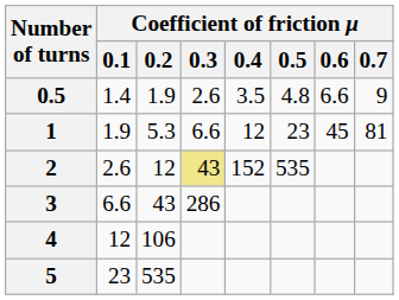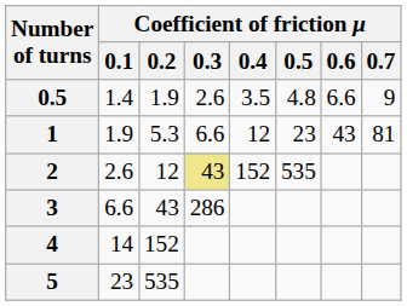1 | Coefficient of friction μ / 0.6: 45 -> 43
4 | Coefficient of friction μ / 0.1: 12 -> 14
4 | Coefficient of friction μ / 0.2: 106 -> 152
